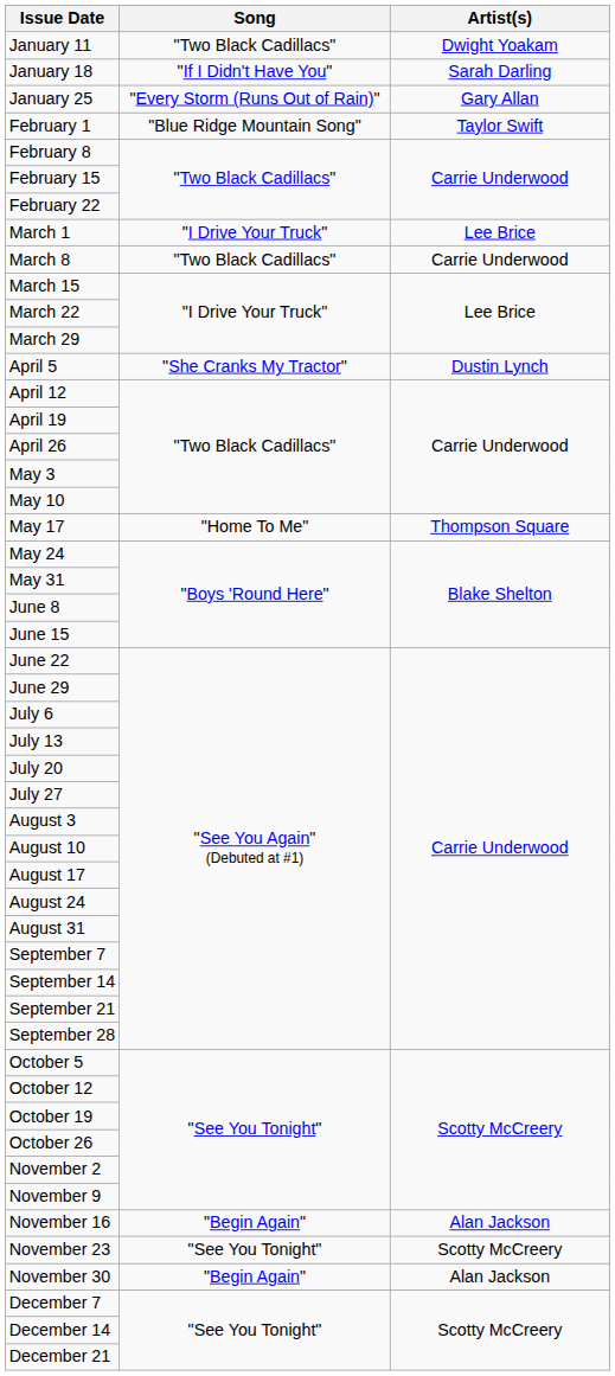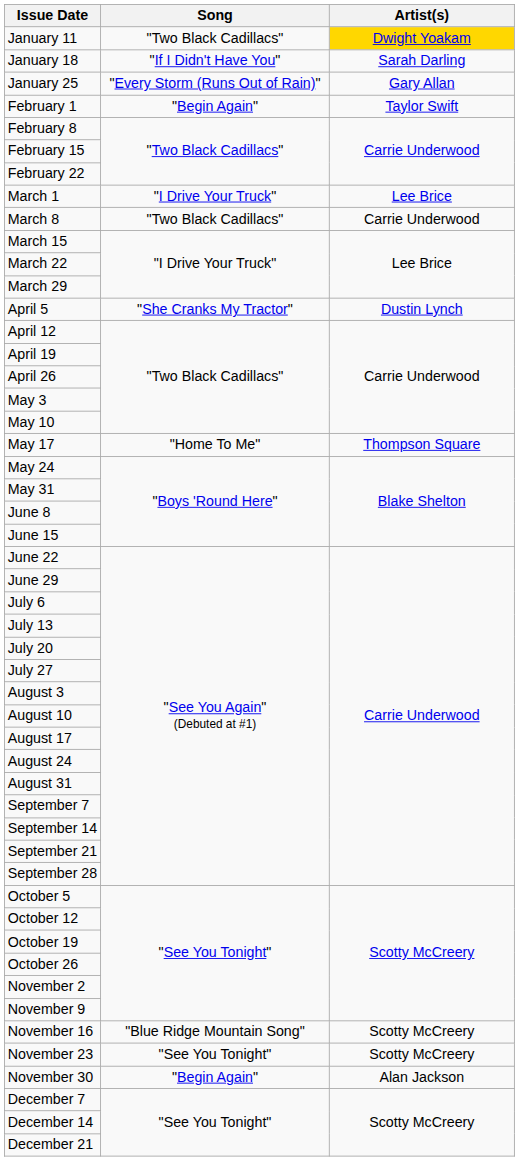January 11 | Artist(s): no background -> gold background
February 1 | Song: "Blue Ridge Mountain Song" -> "Begin Again"
November 16 | Song: "Begin Again" -> "Blue Ridge Mountain Song"
November 16 | Artist(s): Alan Jackson -> Scotty McCreery
